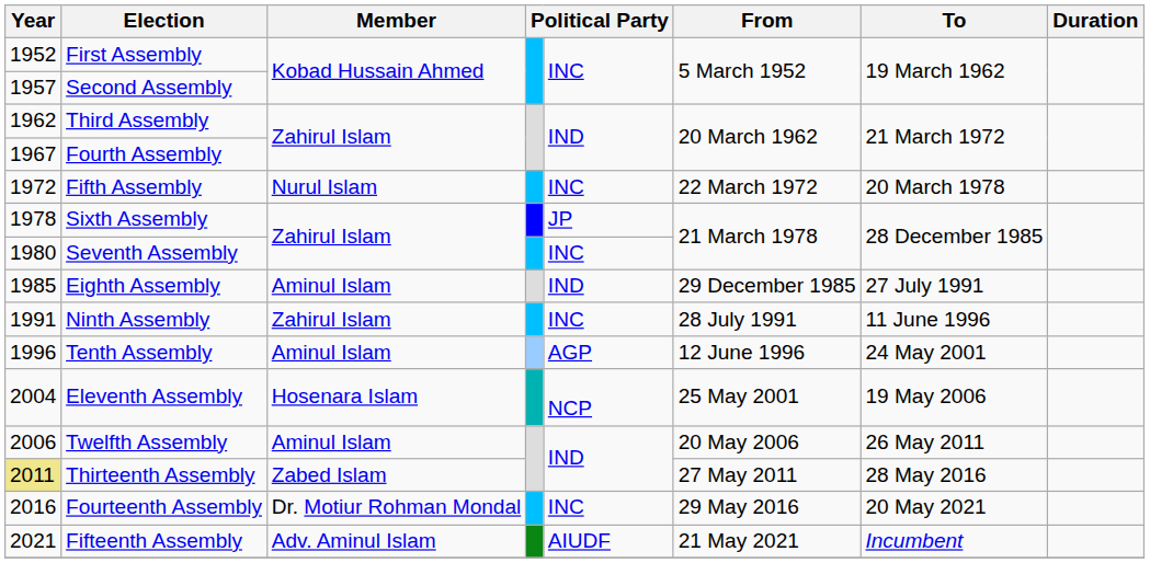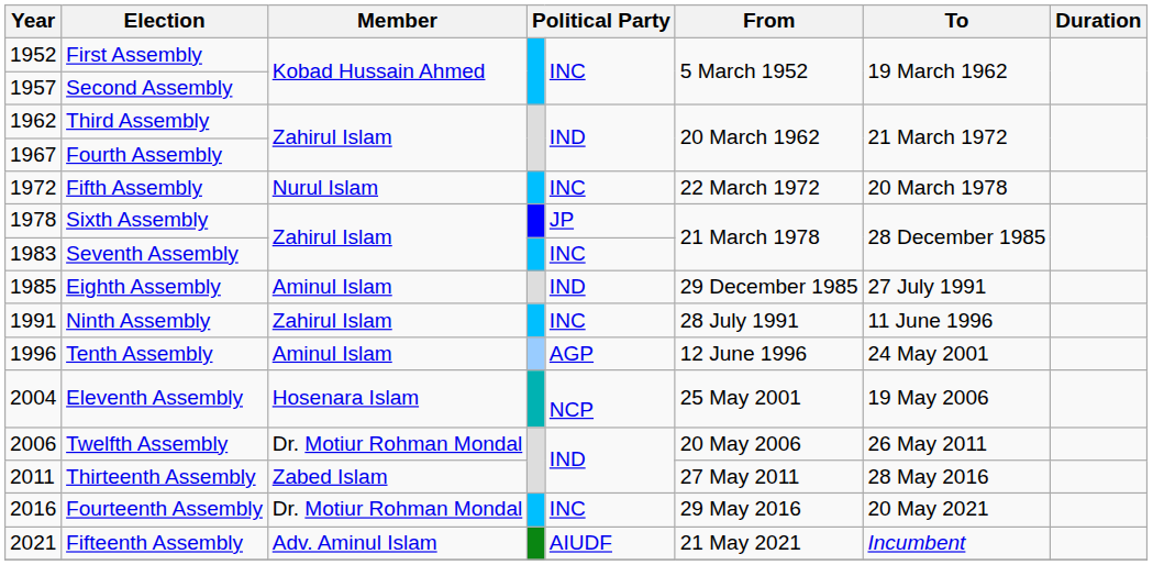Seventh Assembly | Year: 1980 -> 1983
Twelfth Assembly | Member: Aminul Islam -> Dr. Motiur Rohman Mondal
Thirteenth Assembly | Year: khaki background -> no background
